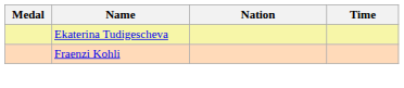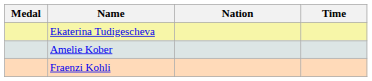+ row: Amelie Kober
